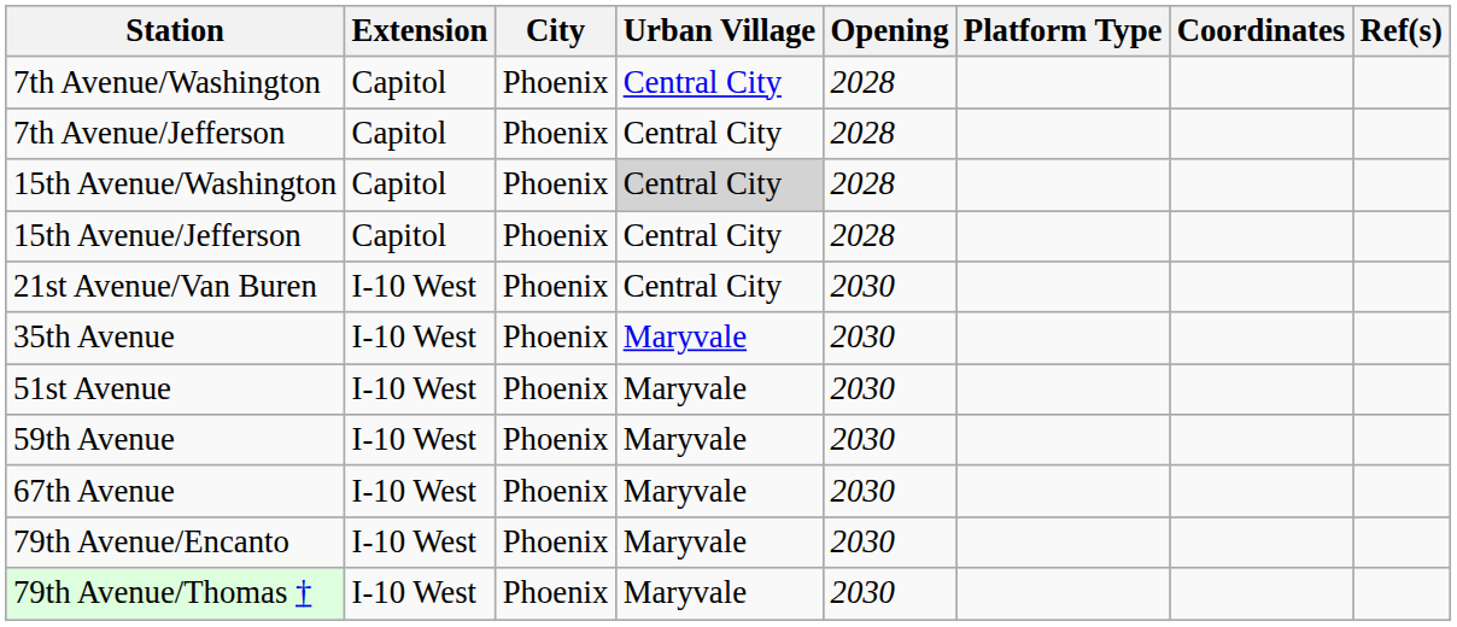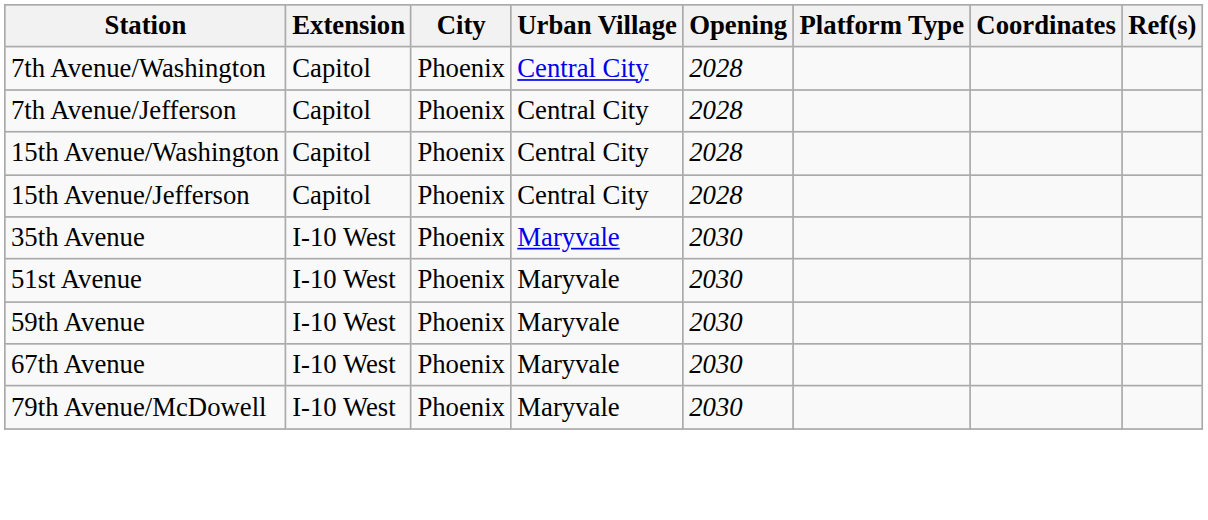15th Avenue/Washington | Urban Village: lightgrey background -> no background
- row: 21st Avenue/Van Buren | I-10 West | Phoenix | Central City | 2030
+ row: 79th Avenue/McDowell | I-10 West | Phoenix | Maryvale | 2030
- row: 79th Avenue/Encanto | I-10 West | Phoenix | Maryvale | 2030
- row: 79th Avenue/Thomas † | I-10 West | Phoenix | Maryvale | 2030
